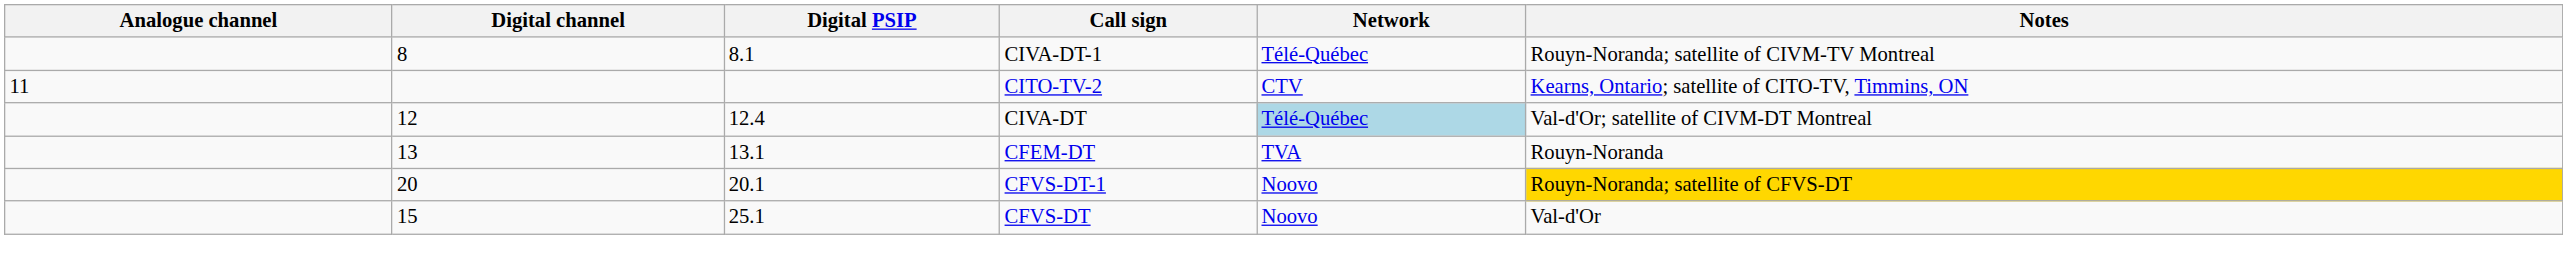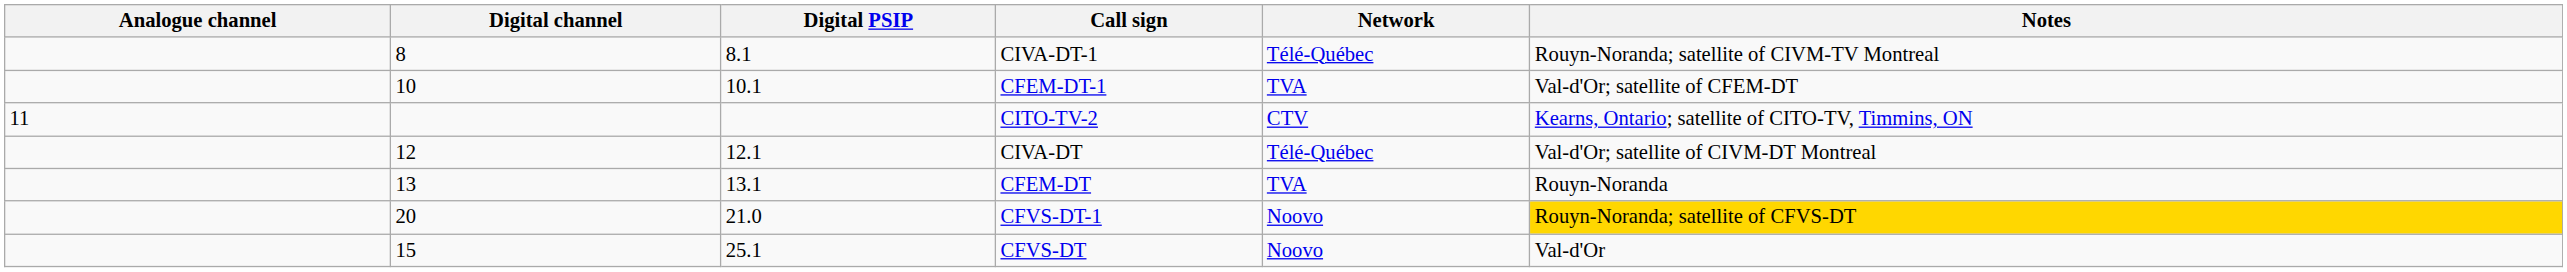+ row: 10 | 10.1 | CFEM-DT-1 | TVA | Val-d'Or; satellite of CFEM-DT
CIVA-DT | Digital PSIP: 12.4 -> 12.1
CIVA-DT | Network: lightblue background -> no background
CFVS-DT-1 | Digital PSIP: 20.1 -> 21.0
